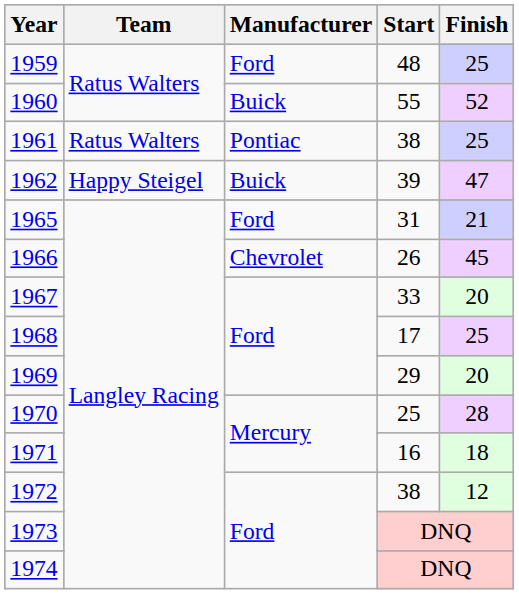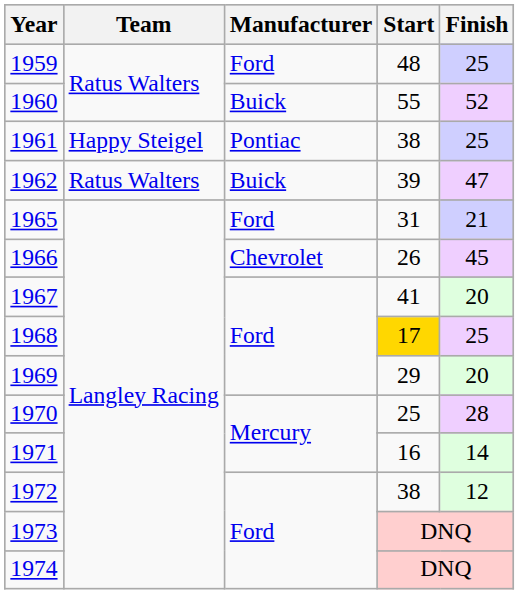1961 | Team: Ratus Walters -> Happy Steigel
1962 | Team: Happy Steigel -> Ratus Walters
1967 | Start: 33 -> 41
1968 | Start: no background -> gold background
1971 | Finish: 18 -> 14
